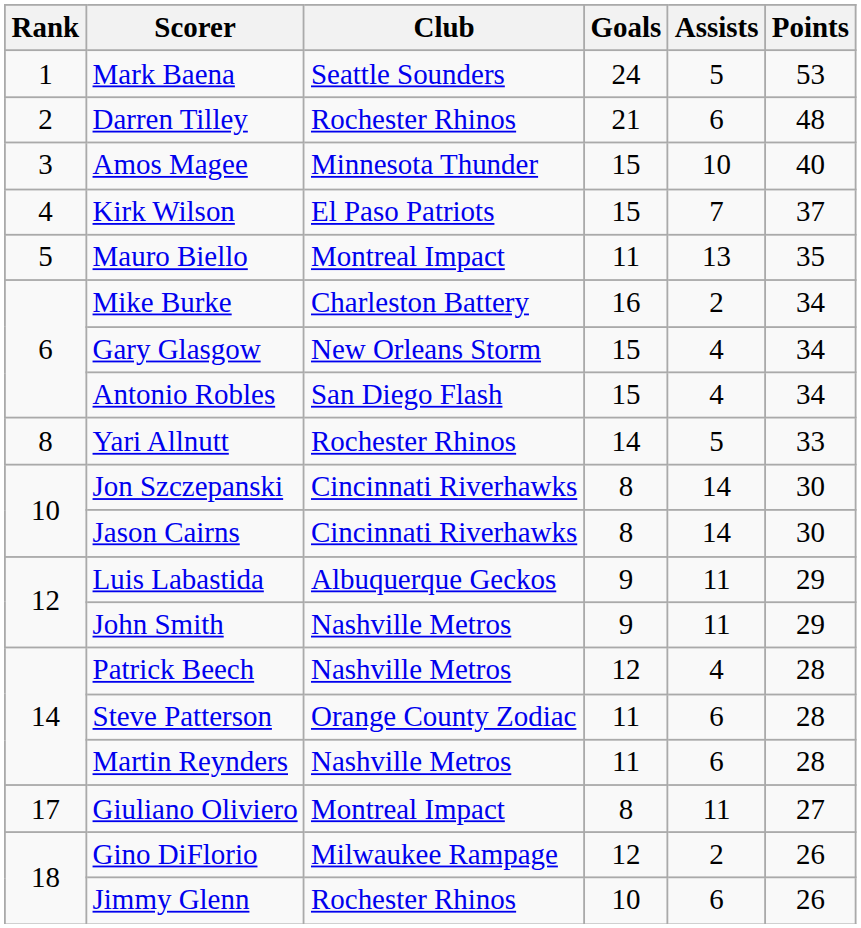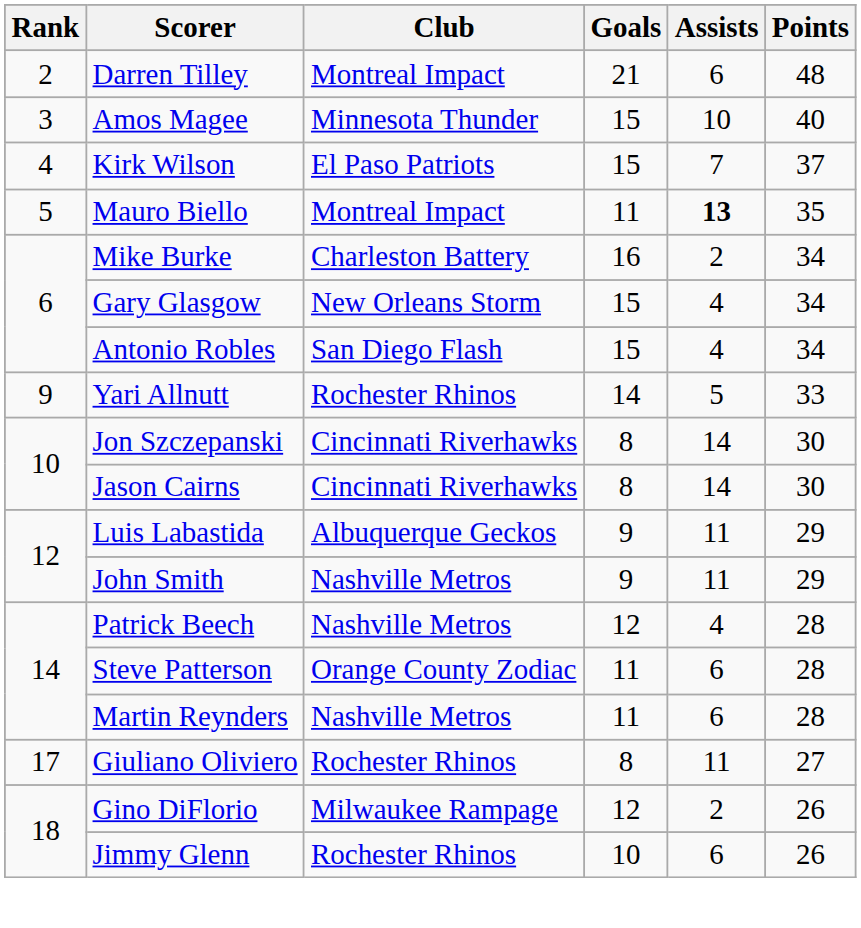- row: 1 | Mark Baena | Seattle Sounders | 24 | 5 | 53
Darren Tilley | Club: Rochester Rhinos -> Montreal Impact
Mauro Biello | Assists: normal -> bold
Yari Allnutt | Rank: 8 -> 9
Giuliano Oliviero | Club: Montreal Impact -> Rochester Rhinos
